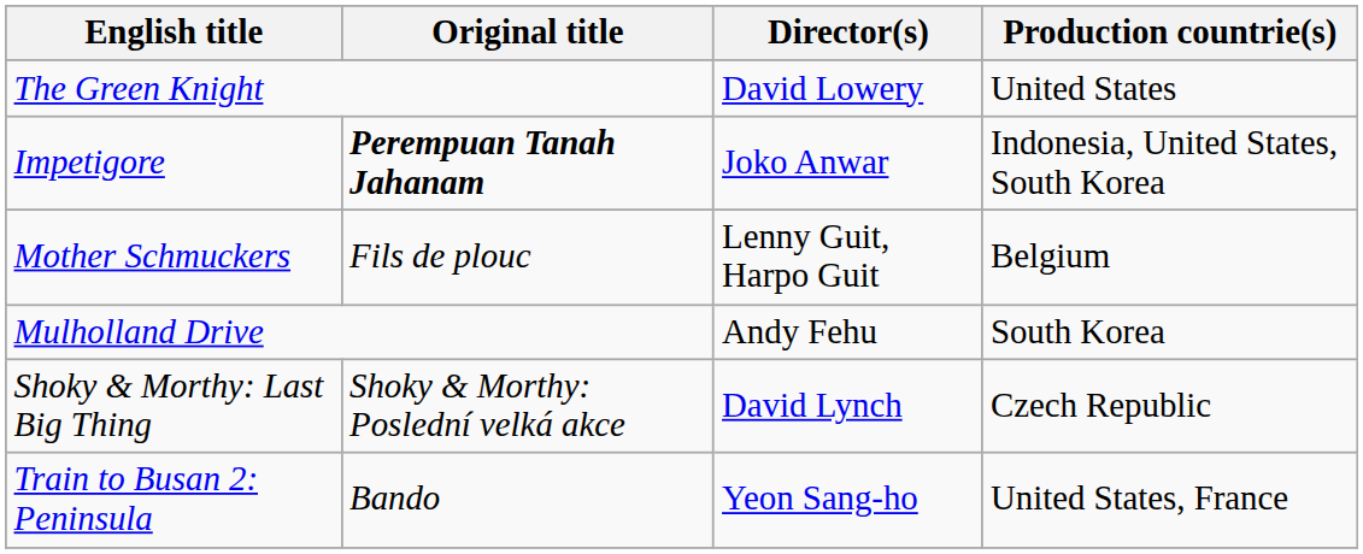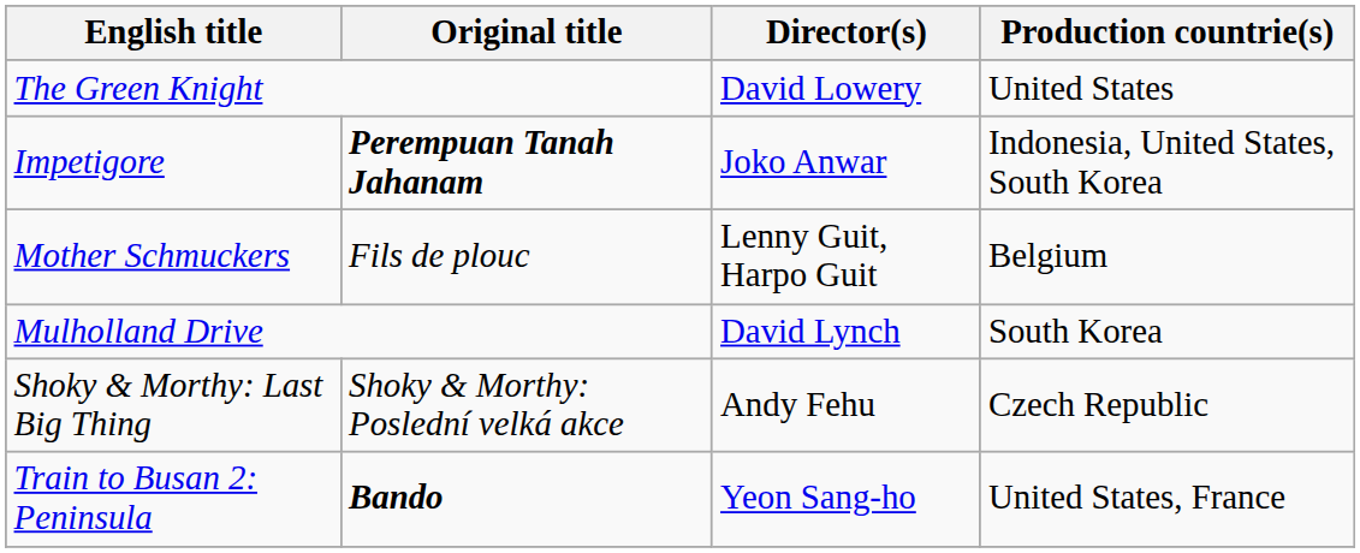Mulholland Drive | Director(s): Andy Fehu -> David Lynch
Shoky & Morthy: Last Big Thing | Director(s): David Lynch -> Andy Fehu
Train to Busan 2: Peninsula | Original title: normal -> bold
